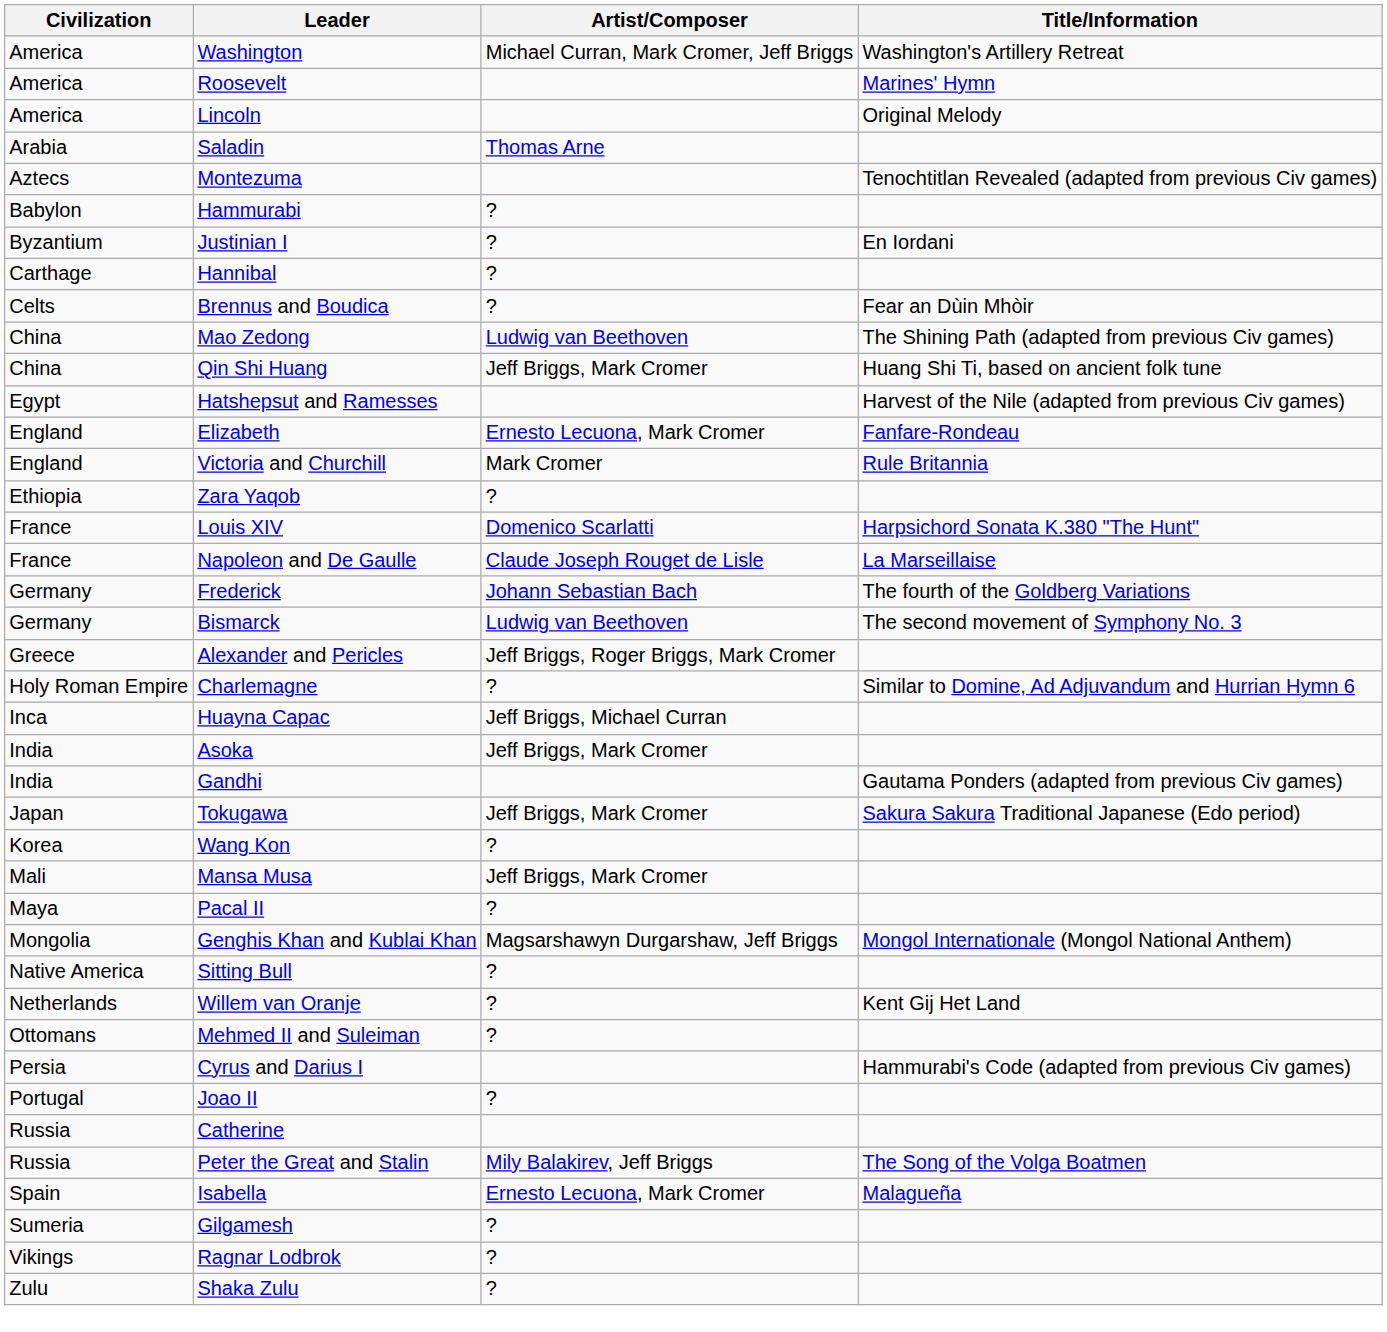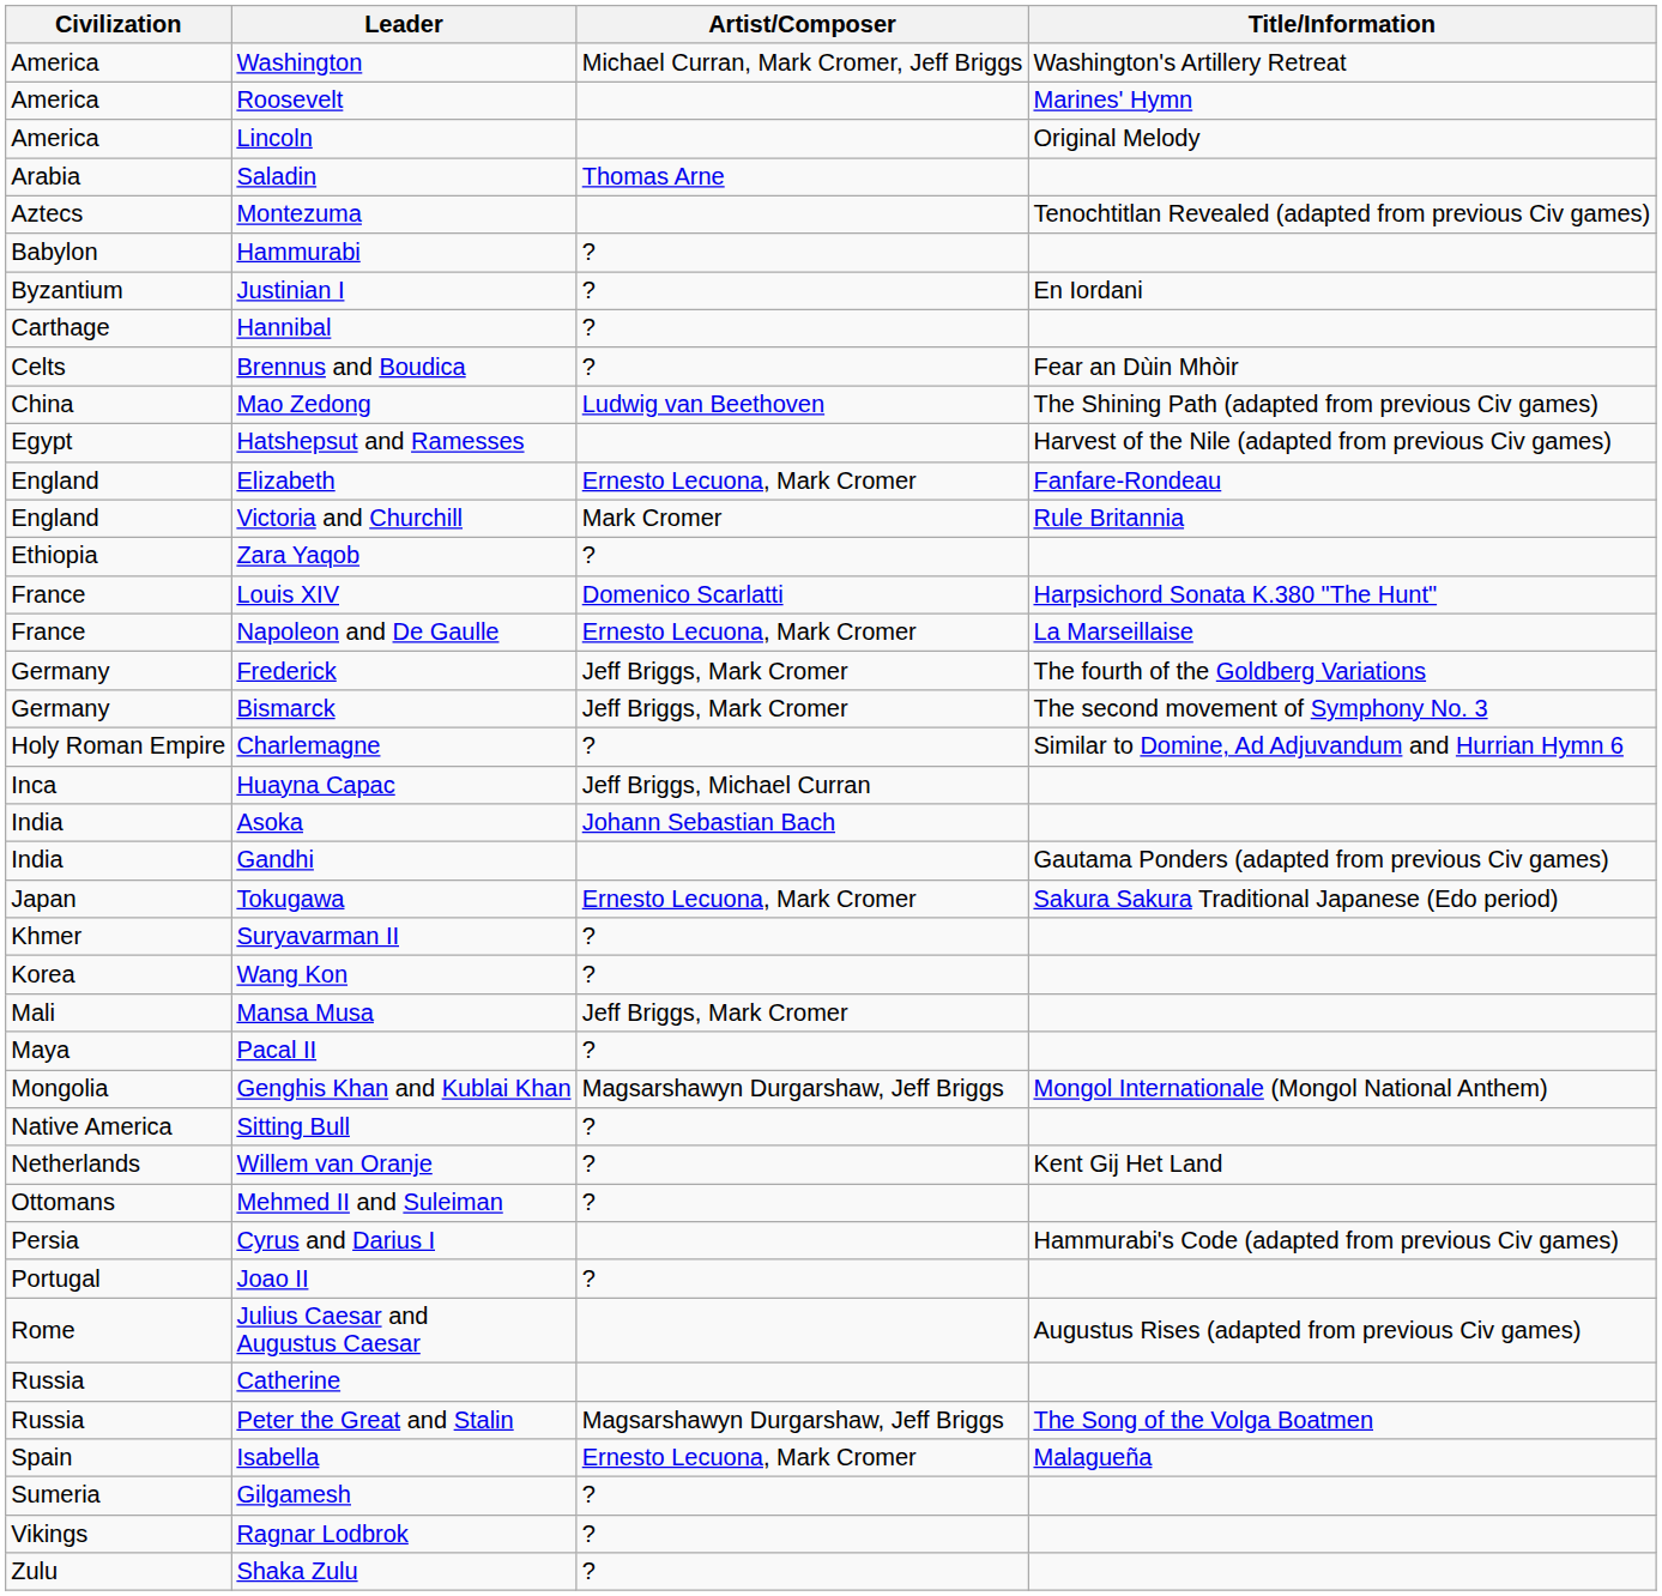- row: China | Qin Shi Huang | Jeff Briggs, Mark Cromer | Huang Shi Ti, based on ancient folk tune
Napoleon and De Gaulle | Artist/Composer: Claude Joseph Rouget de Lisle -> Ernesto Lecuona, Mark Cromer
Frederick | Artist/Composer: Johann Sebastian Bach -> Jeff Briggs, Mark Cromer
Bismarck | Artist/Composer: Ludwig van Beethoven -> Jeff Briggs, Mark Cromer
- row: Greece | Alexander and Pericles | Jeff Briggs, Roger Briggs, Mark Cromer
Asoka | Artist/Composer: Jeff Briggs, Mark Cromer -> Johann Sebastian Bach
Tokugawa | Artist/Composer: Jeff Briggs, Mark Cromer -> Ernesto Lecuona, Mark Cromer
+ row: Khmer | Suryavarman II | ?
+ row: Rome | Julius Caesar and Augustus Caesar | Augustus Rises (adapted from previous Civ games)
Peter the Great and Stalin | Artist/Composer: Mily Balakirev, Jeff Briggs -> Magsarshawyn Durgarshaw, Jeff Briggs
